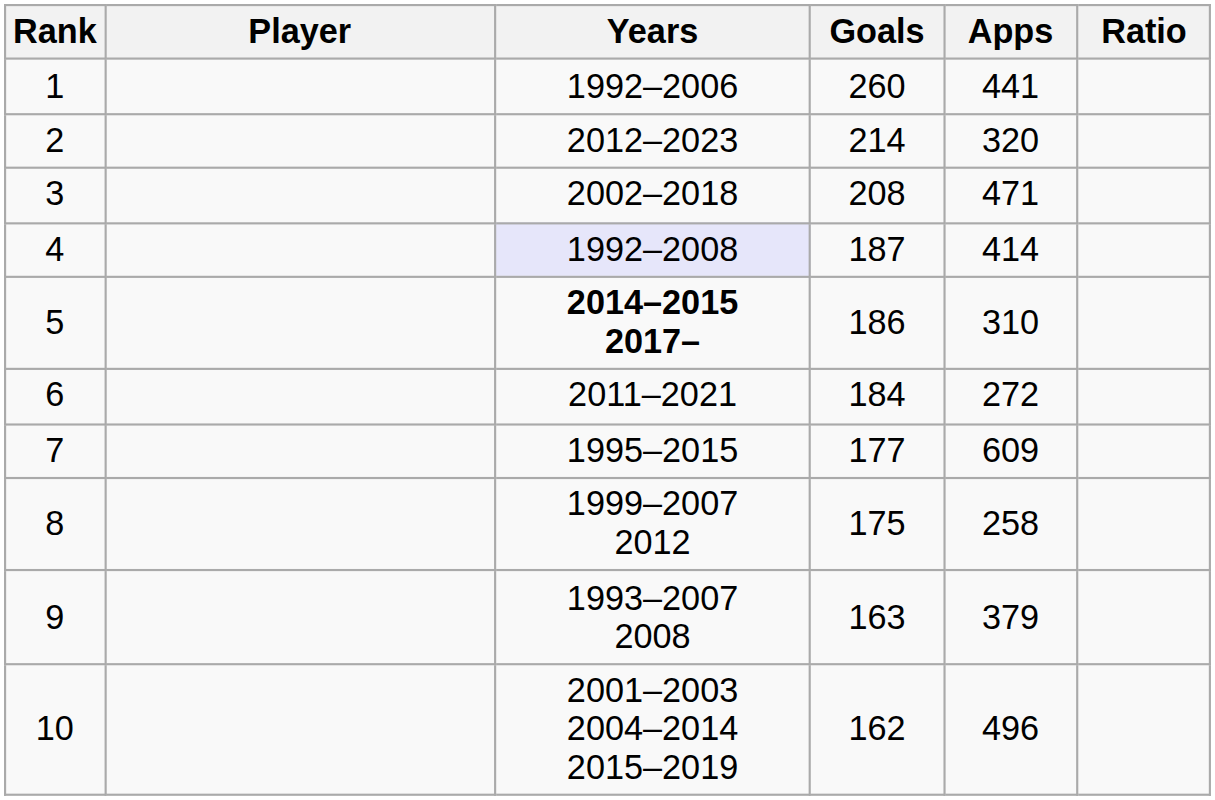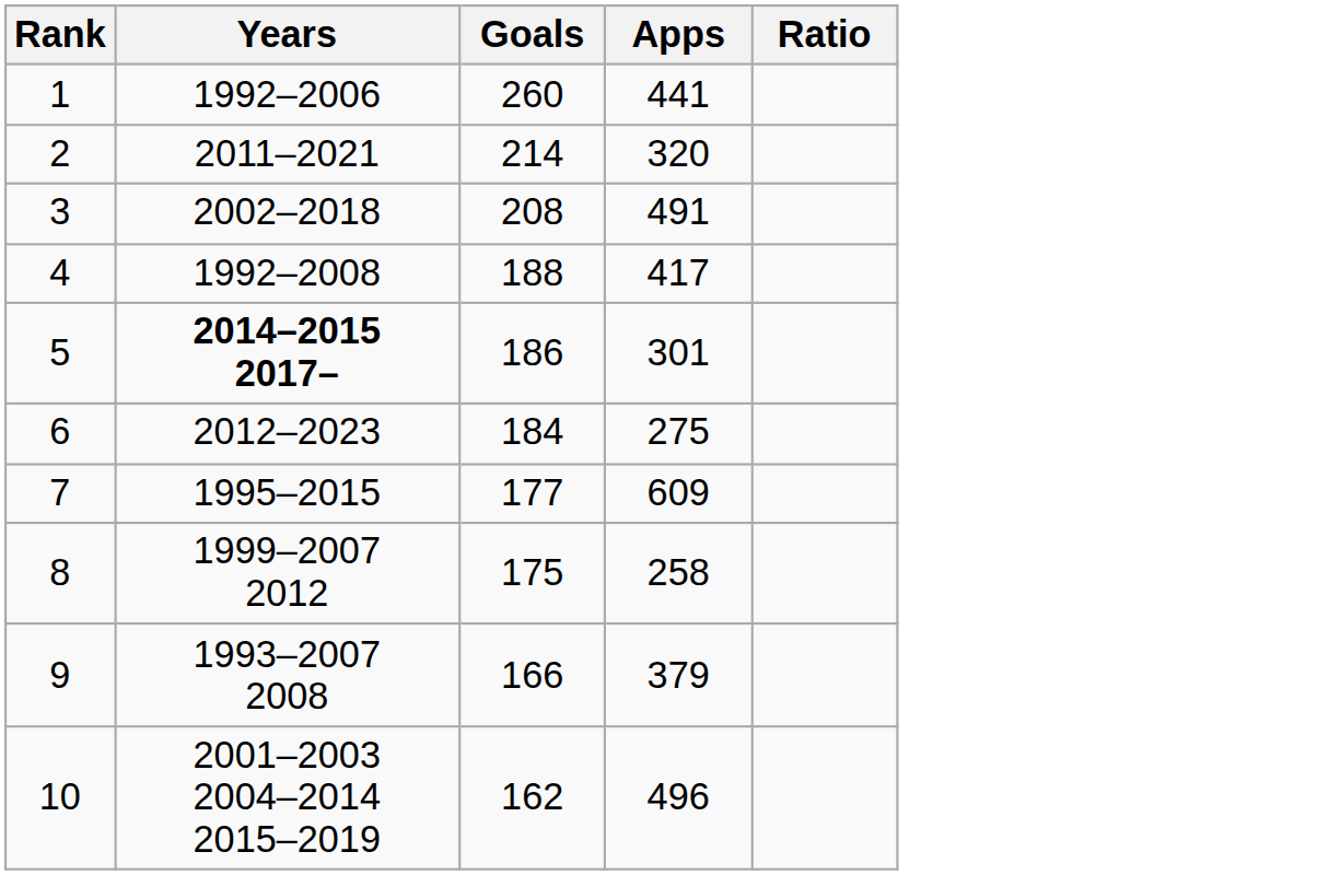- column: Player
2 | Years: 2012–2023 -> 2011–2021
3 | Apps: 471 -> 491
4 | Years: lavender background -> no background
4 | Goals: 187 -> 188
4 | Apps: 414 -> 417
5 | Apps: 310 -> 301
6 | Years: 2011–2021 -> 2012–2023
6 | Apps: 272 -> 275
9 | Goals: 163 -> 166
